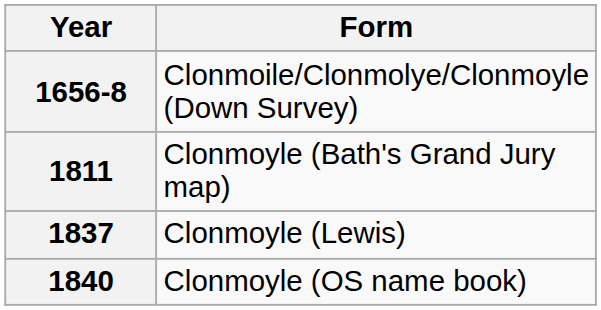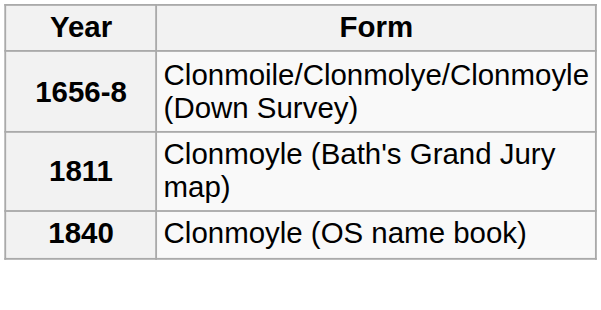- row: 1837 | Clonmoyle (Lewis)
